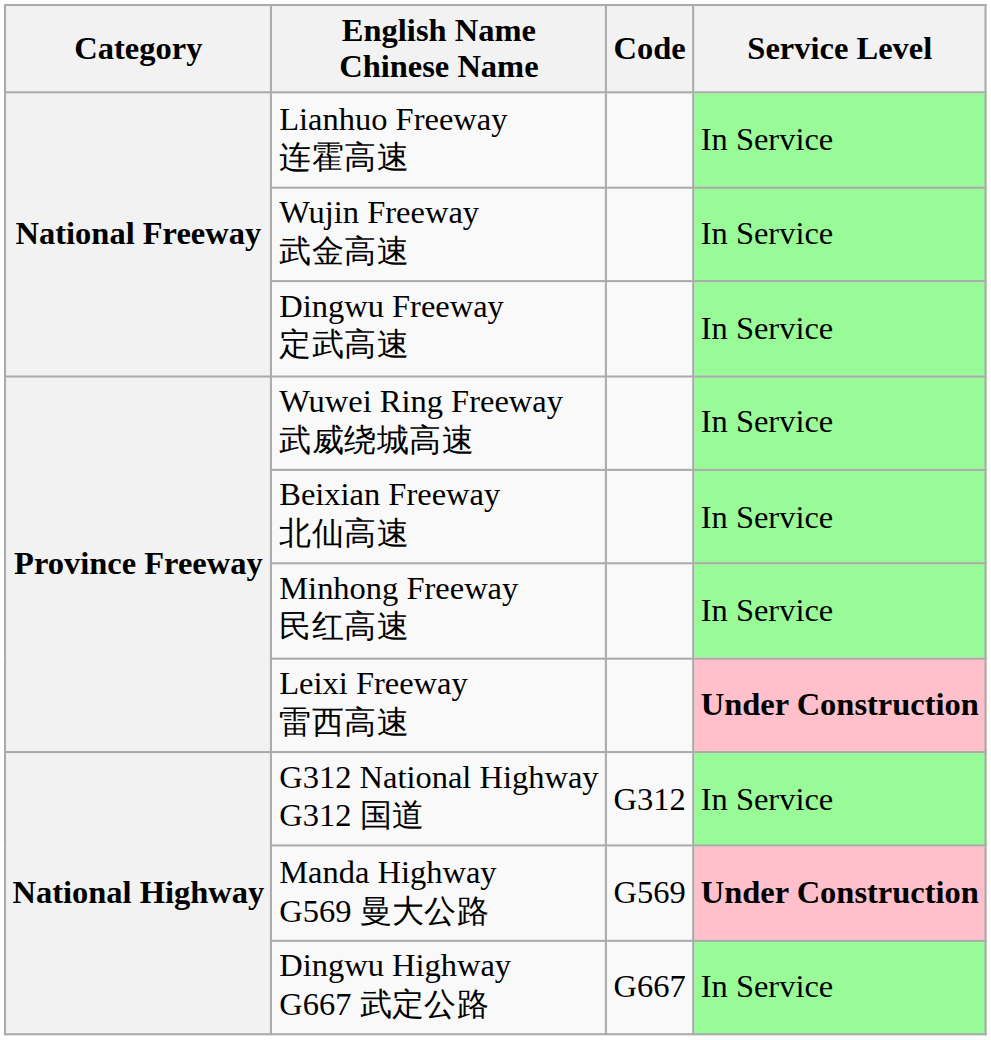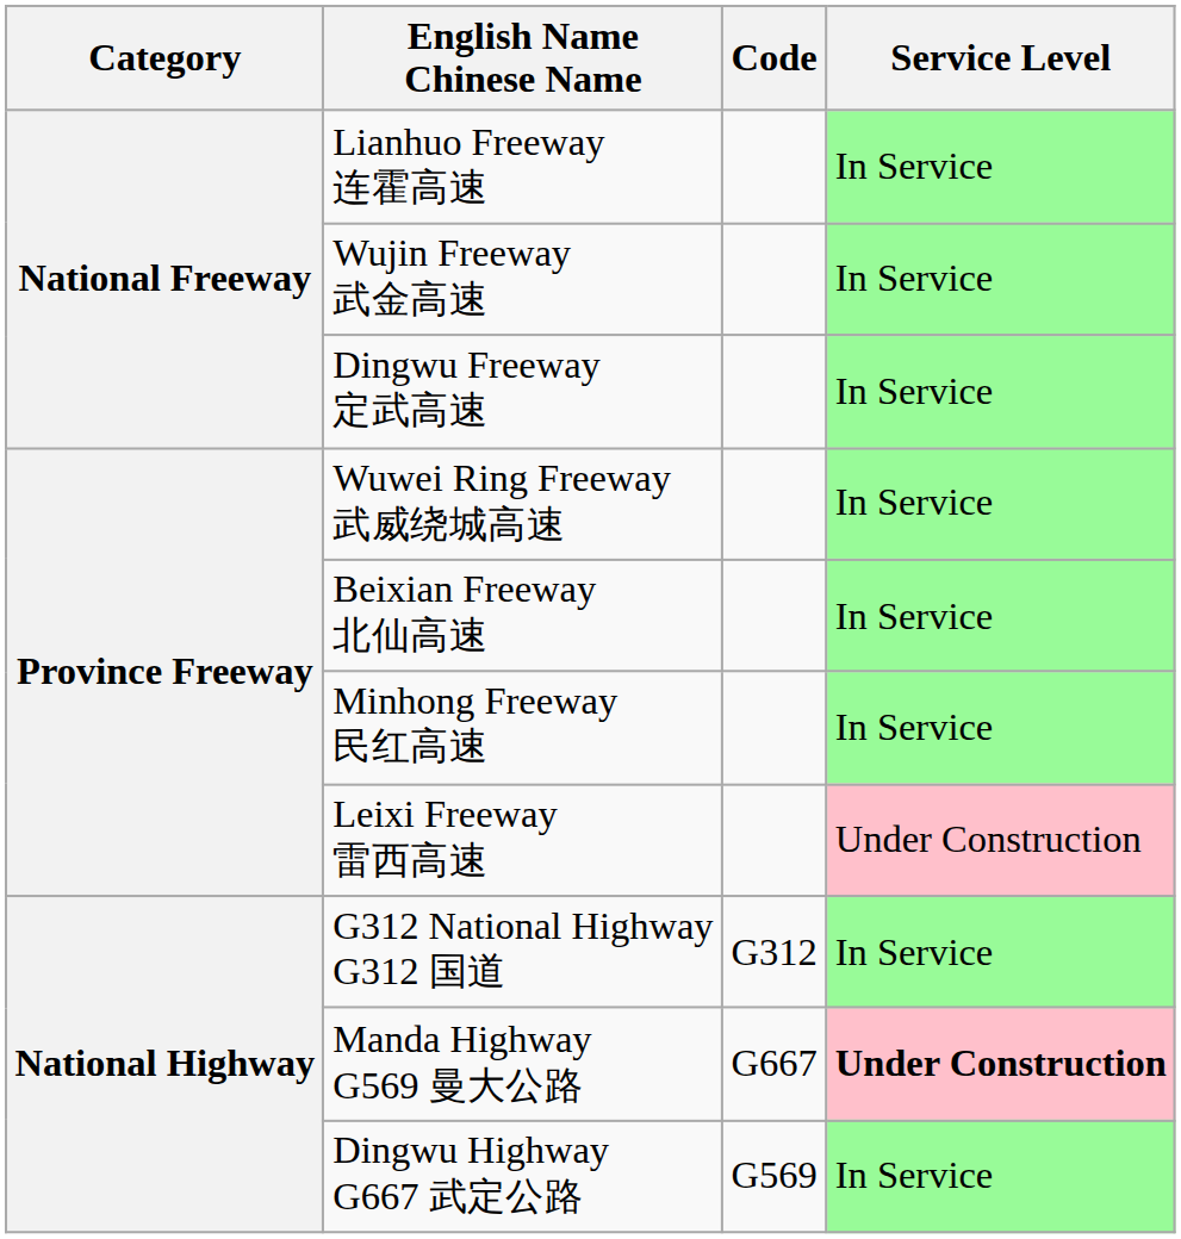Leixi Freeway 雷西高速 | Service Level: bold -> normal
Manda Highway G569 曼大公路 | Code: G569 -> G667
Dingwu Highway G667 武定公路 | Code: G667 -> G569
